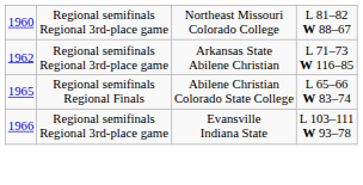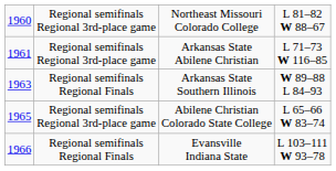Arkansas State Abilene Christian | column 1: 1962 -> 1961
+ row: 1963 | Regional semifinals Regional Finals | Arkansas State Southern Illinois | W 89–88 L 84–93
Abilene Christian Colorado State College | column 2: Regional semifinals Regional Finals -> Regional semifinals Regional 3rd-place game
Evansville Indiana State | column 2: Regional semifinals Regional 3rd-place game -> Regional semifinals Regional Finals
